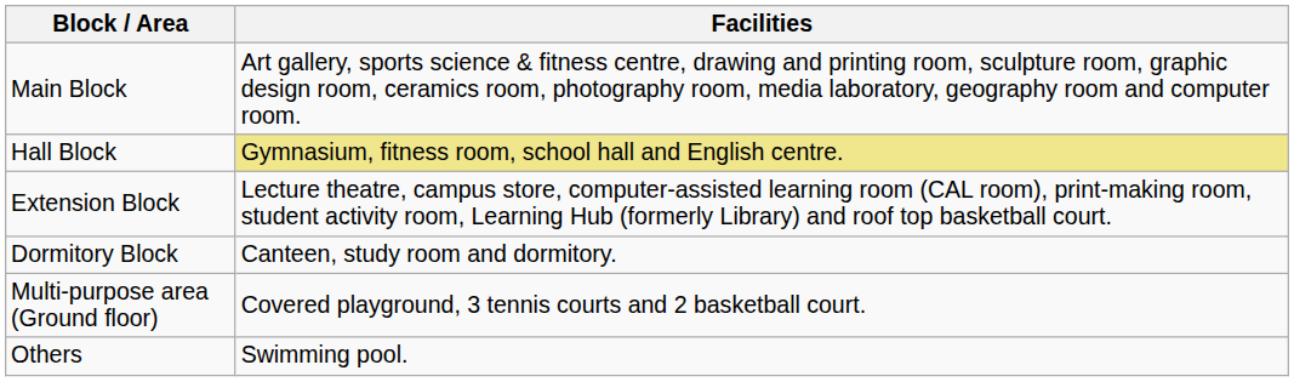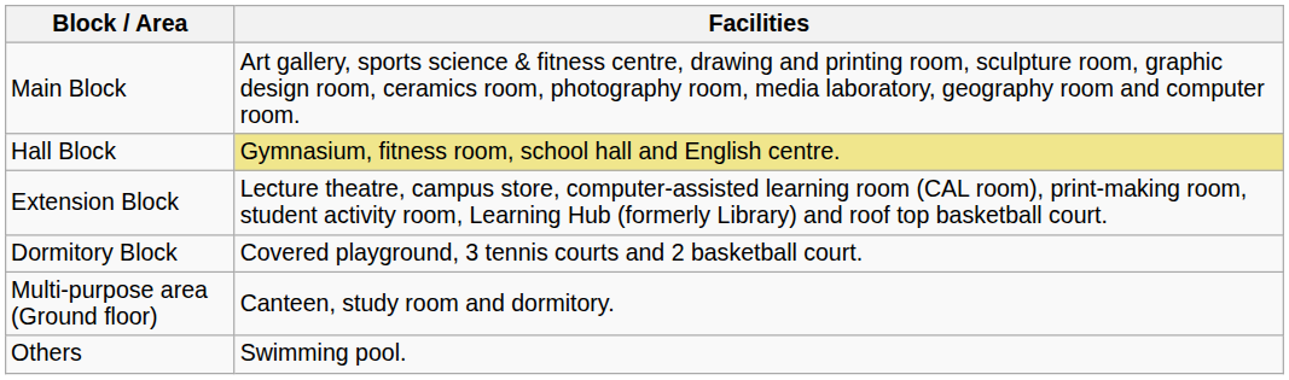Dormitory Block | Facilities: Canteen, study room and dormitory. -> Covered playground, 3 tennis courts and 2 basketball court.
Multi-purpose area (Ground floor) | Facilities: Covered playground, 3 tennis courts and 2 basketball court. -> Canteen, study room and dormitory.
